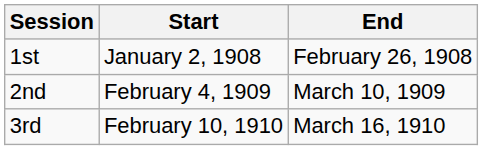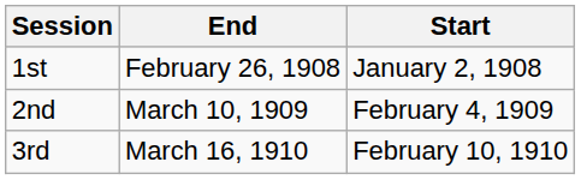columns swapped: Start <-> End
